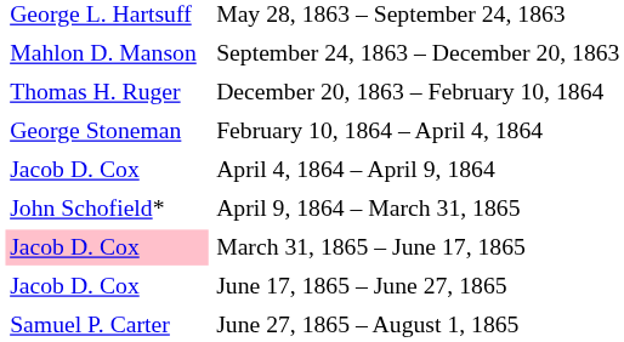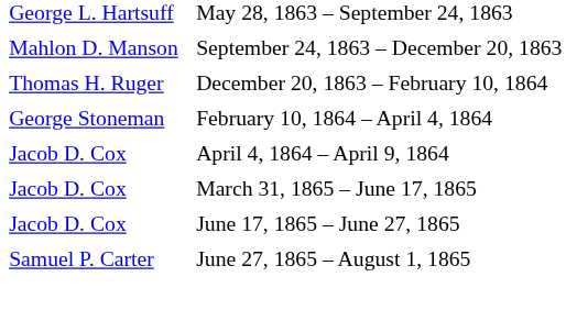- row: John Schofield* | April 9, 1864 – March 31, 1865
March 31, 1865 – June 17, 1865 | column 1: pink background -> no background
